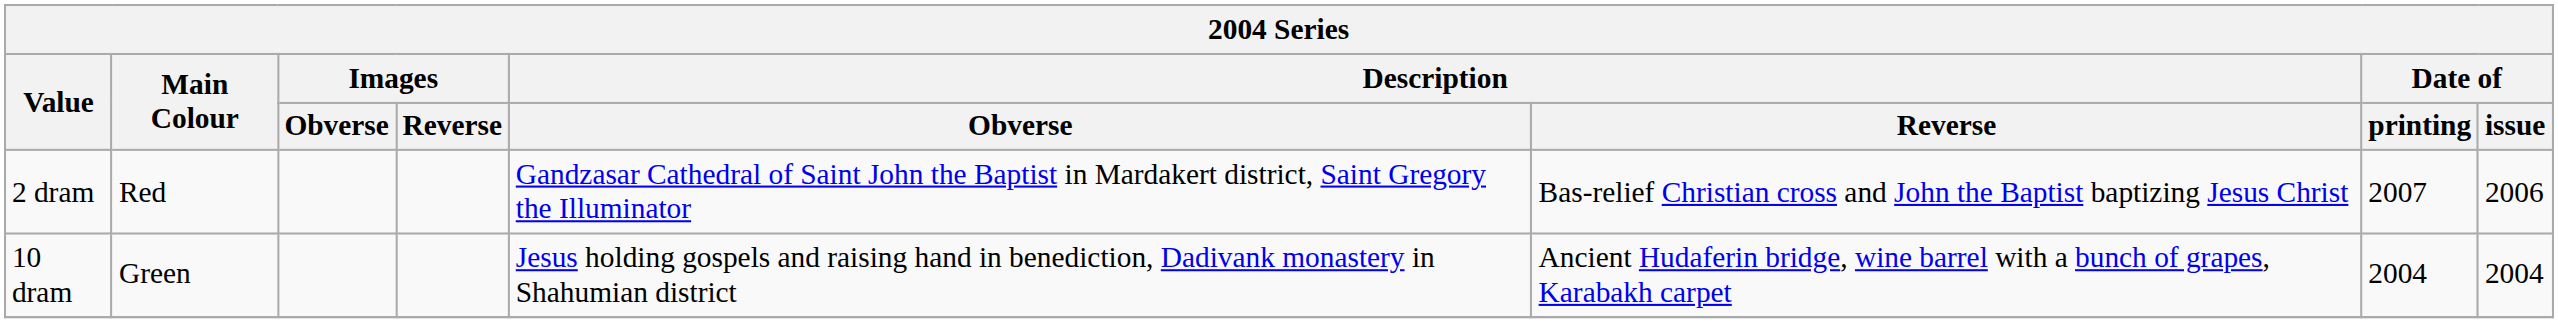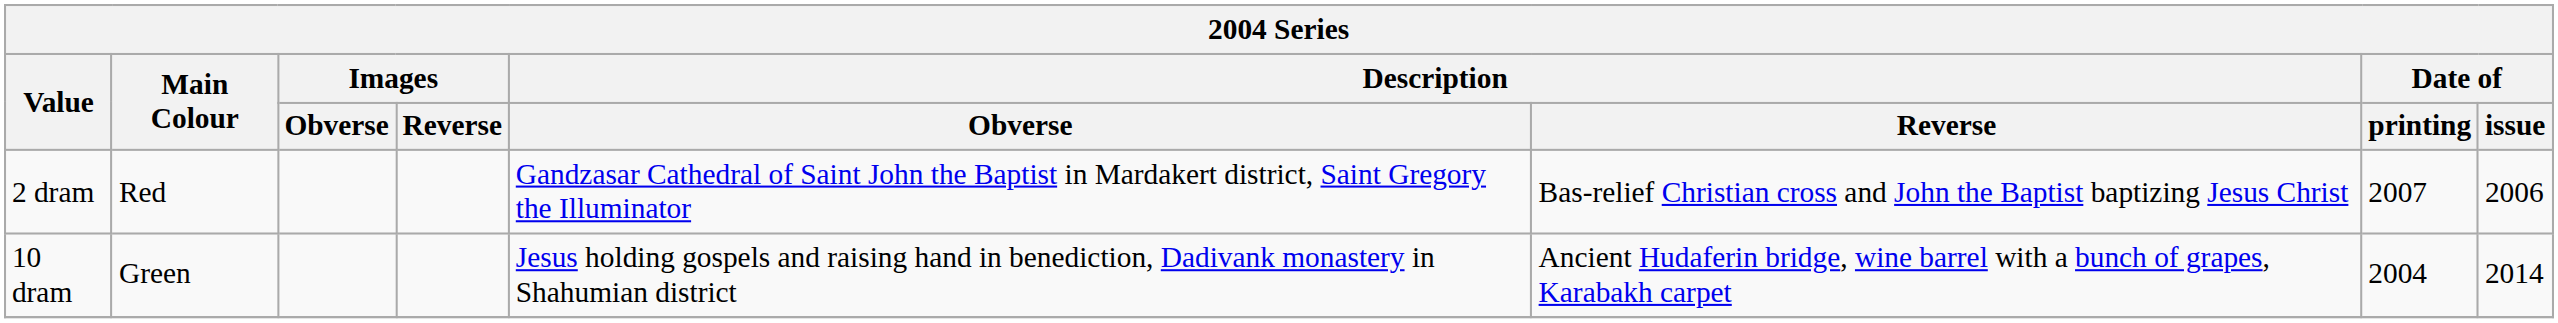10 dram | Date of / issue: 2004 -> 2014
